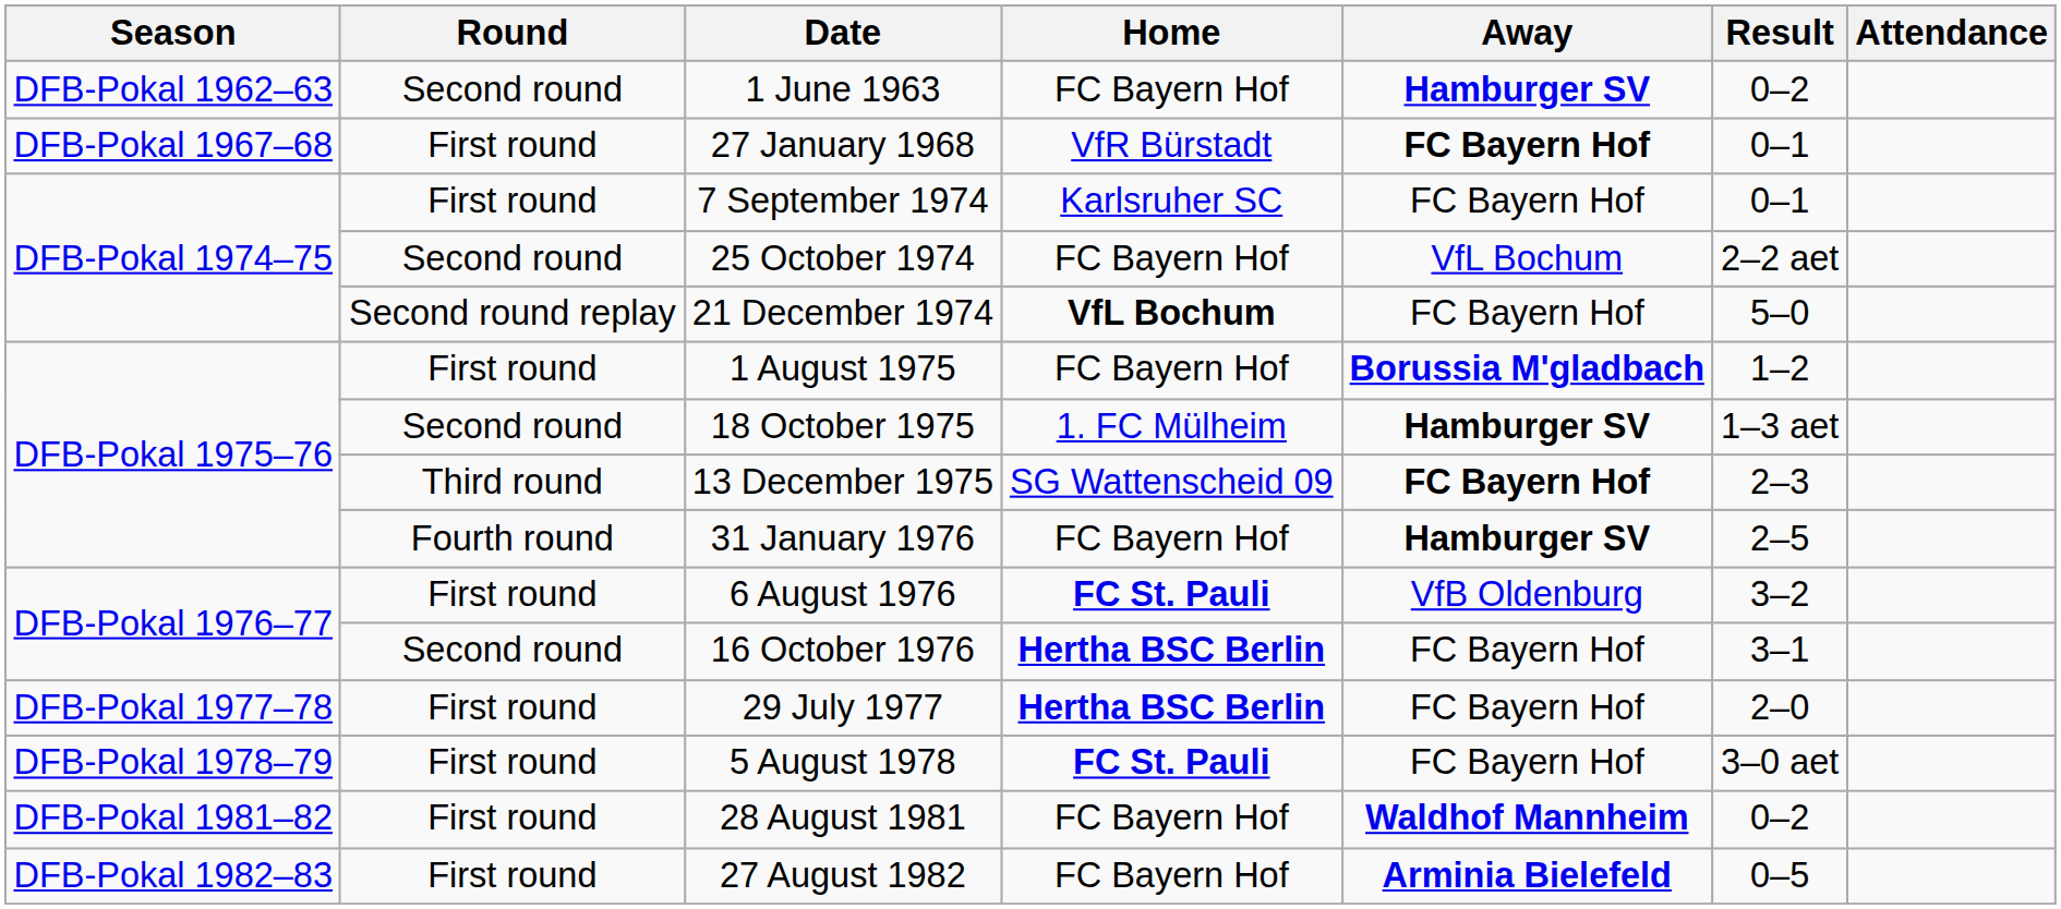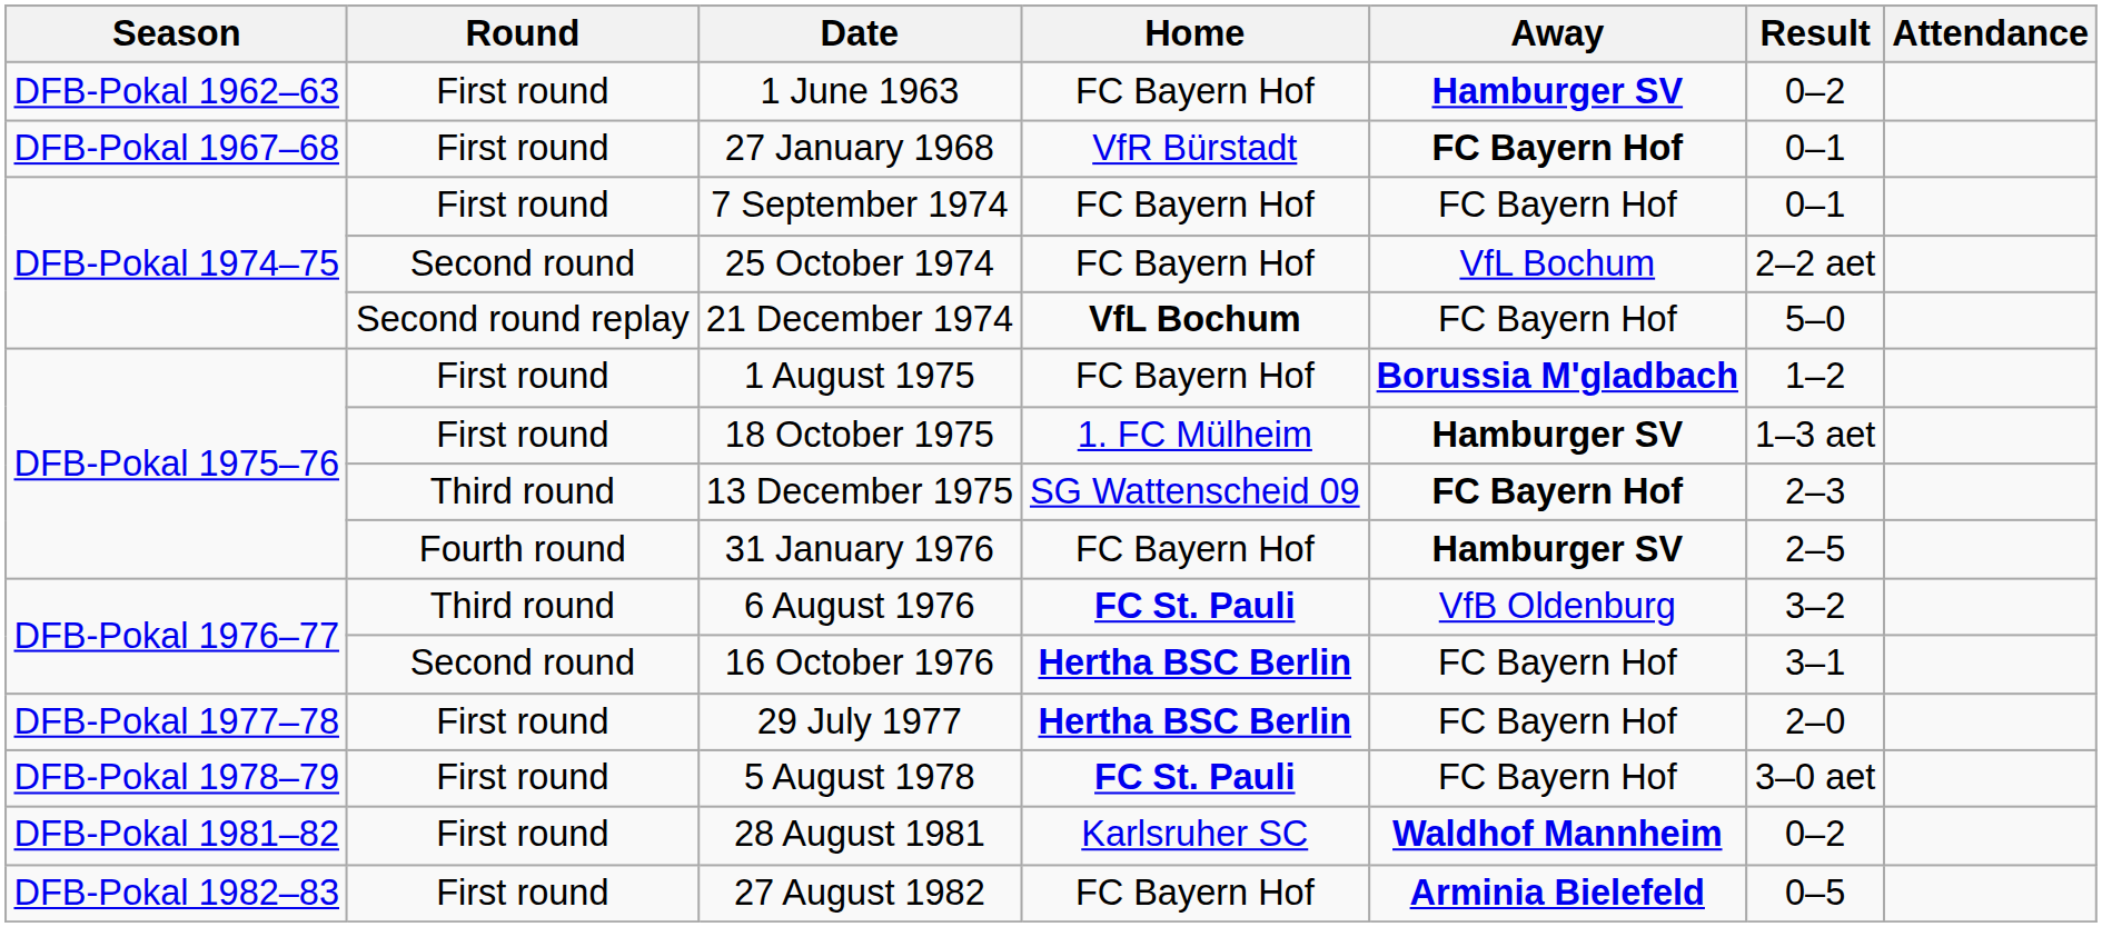1 June 1963 | Round: Second round -> First round
7 September 1974 | Home: Karlsruher SC -> FC Bayern Hof
18 October 1975 | Round: Second round -> First round
6 August 1976 | Round: First round -> Third round
28 August 1981 | Home: FC Bayern Hof -> Karlsruher SC
